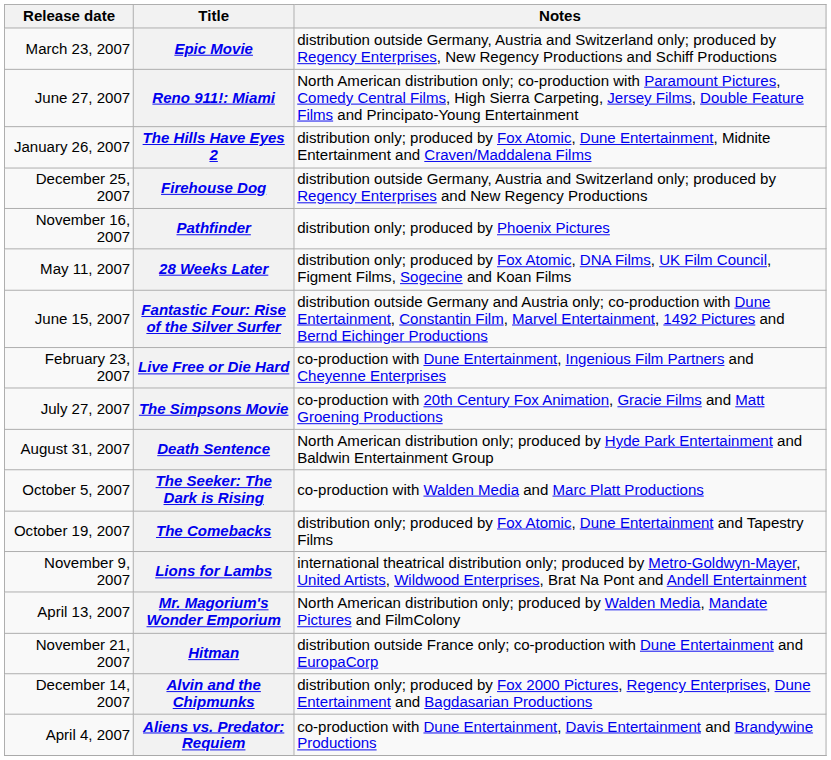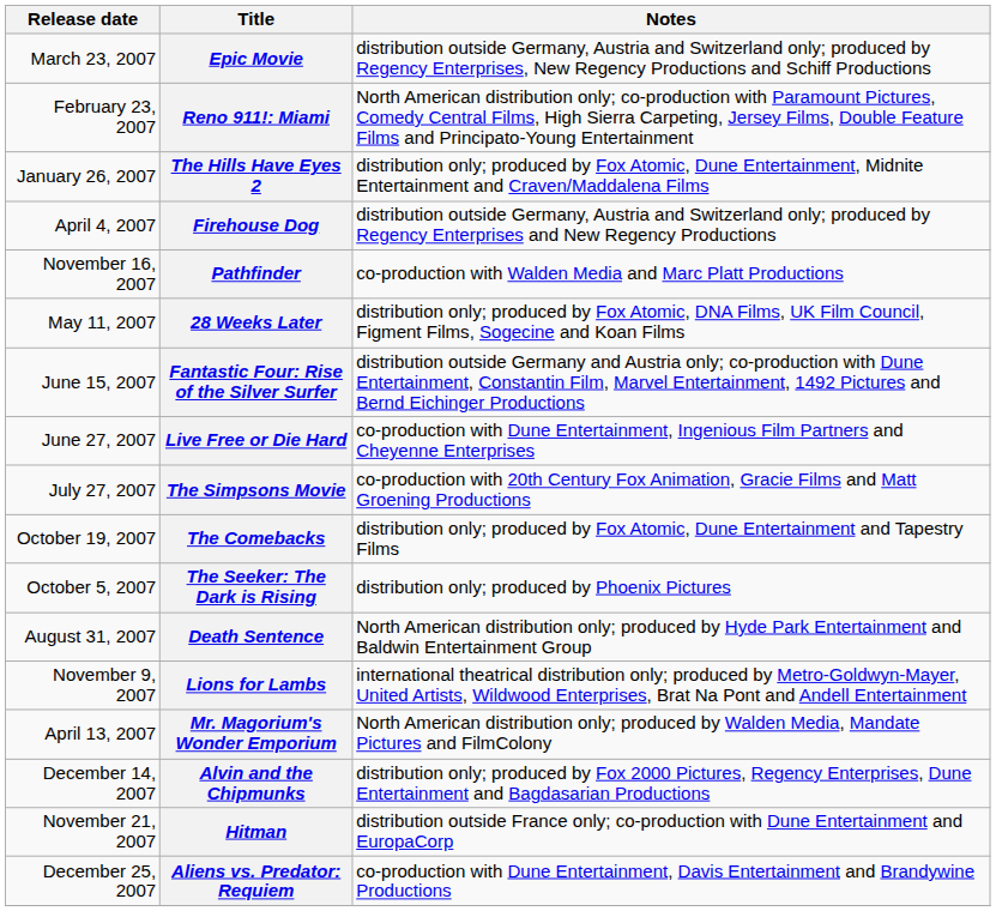Reno 911!: Miami | Release date: June 27, 2007 -> February 23, 2007
Firehouse Dog | Release date: December 25, 2007 -> April 4, 2007
Pathfinder | Notes: distribution only; produced by Phoenix Pictures -> co-production with Walden Media and Marc Platt Productions
Live Free or Die Hard | Release date: February 23, 2007 -> June 27, 2007
rows swapped: Death Sentence <-> The Comebacks
The Seeker: The Dark is Rising | Notes: co-production with Walden Media and Marc Platt Productions -> distribution only; produced by Phoenix Pictures
rows swapped: Hitman <-> Alvin and the Chipmunks
Aliens vs. Predator: Requiem | Release date: April 4, 2007 -> December 25, 2007
